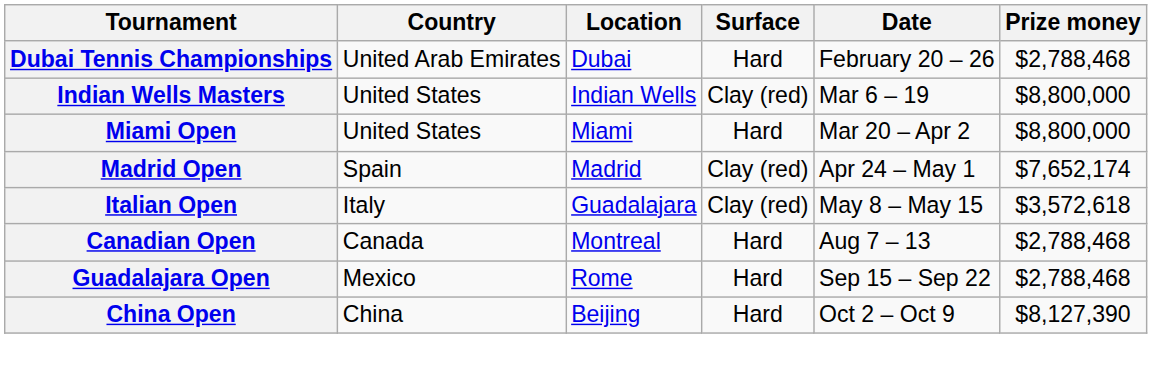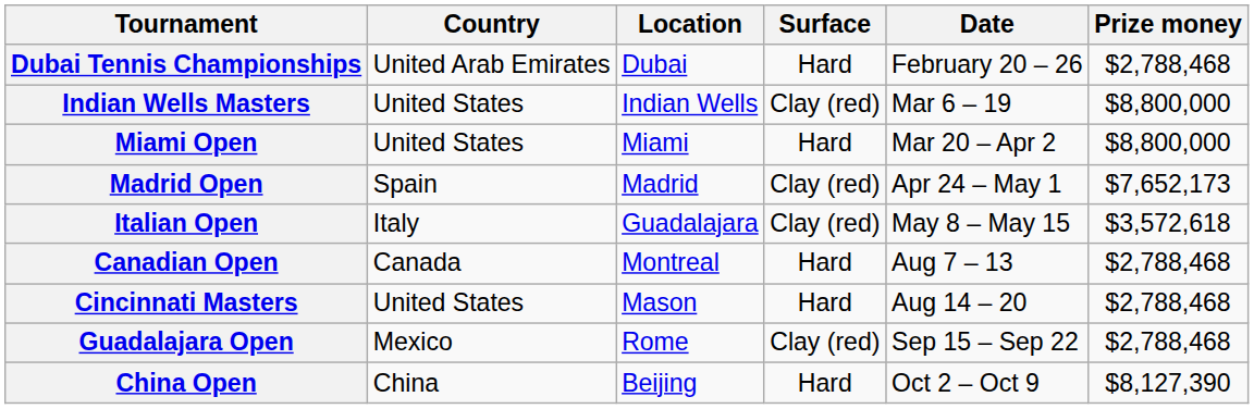Madrid Open | Prize money: $7,652,174 -> $7,652,173
+ row: Cincinnati Masters | United States | Mason | Hard | Aug 14 – 20 | $2,788,468
Guadalajara Open | Surface: Hard -> Clay (red)
